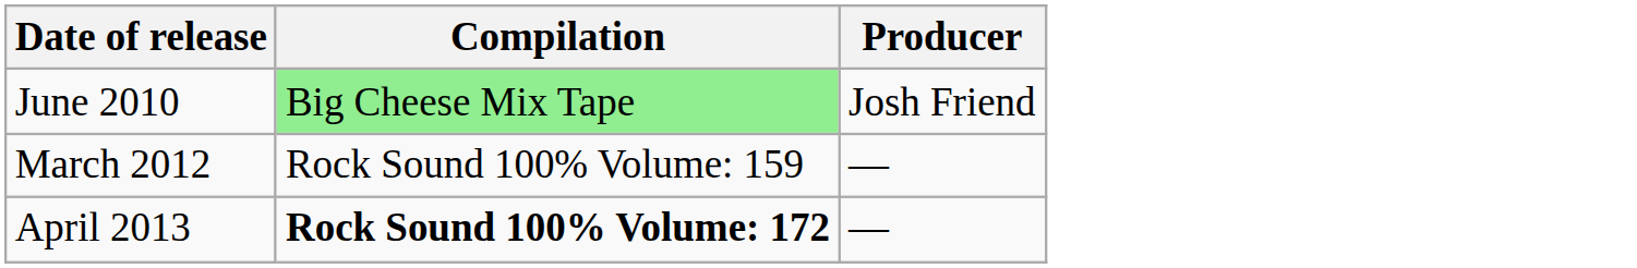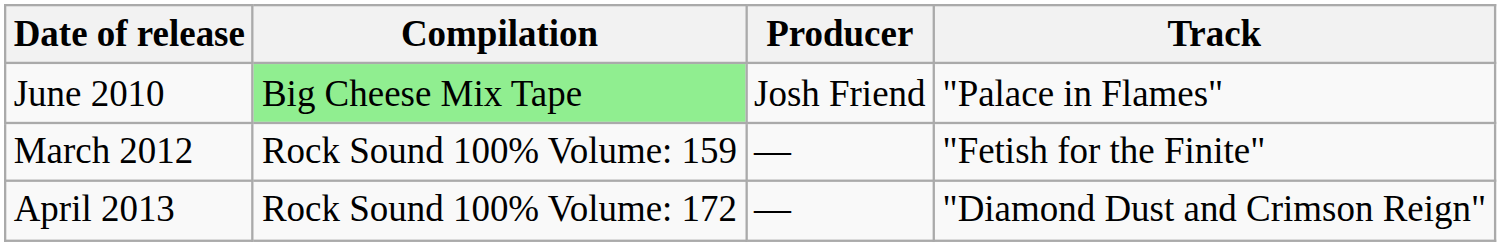+ column: Track | "Palace in Flames" | "Fetish for the Finite" | "Diamond Dust and Crimson Reign"
April 2013 | Compilation: bold -> normal
